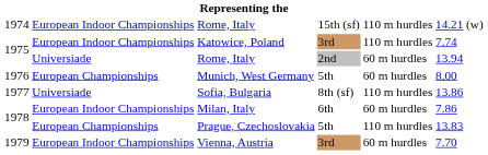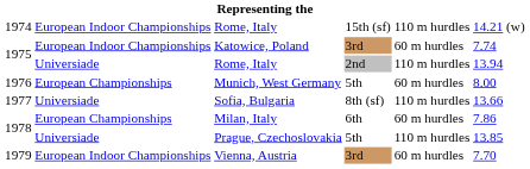Katowice, Poland | column 5: 110 m hurdles -> 60 m hurdles
1975 / Rome, Italy | column 5: 60 m hurdles -> 110 m hurdles
Sofia, Bulgaria | column 6: 13.86 -> 13.66
Milan, Italy | column 2: European Indoor Championships -> European Championships
Prague, Czechoslovakia | column 2: European Championships -> Universiade
Prague, Czechoslovakia | column 6: 13.83 -> 13.85
